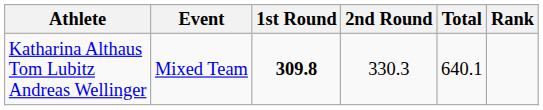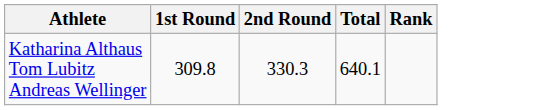- column: Event | Mixed Team
Katharina Althaus Tom Lubitz Andreas Wellinger | 1st Round: bold -> normal
